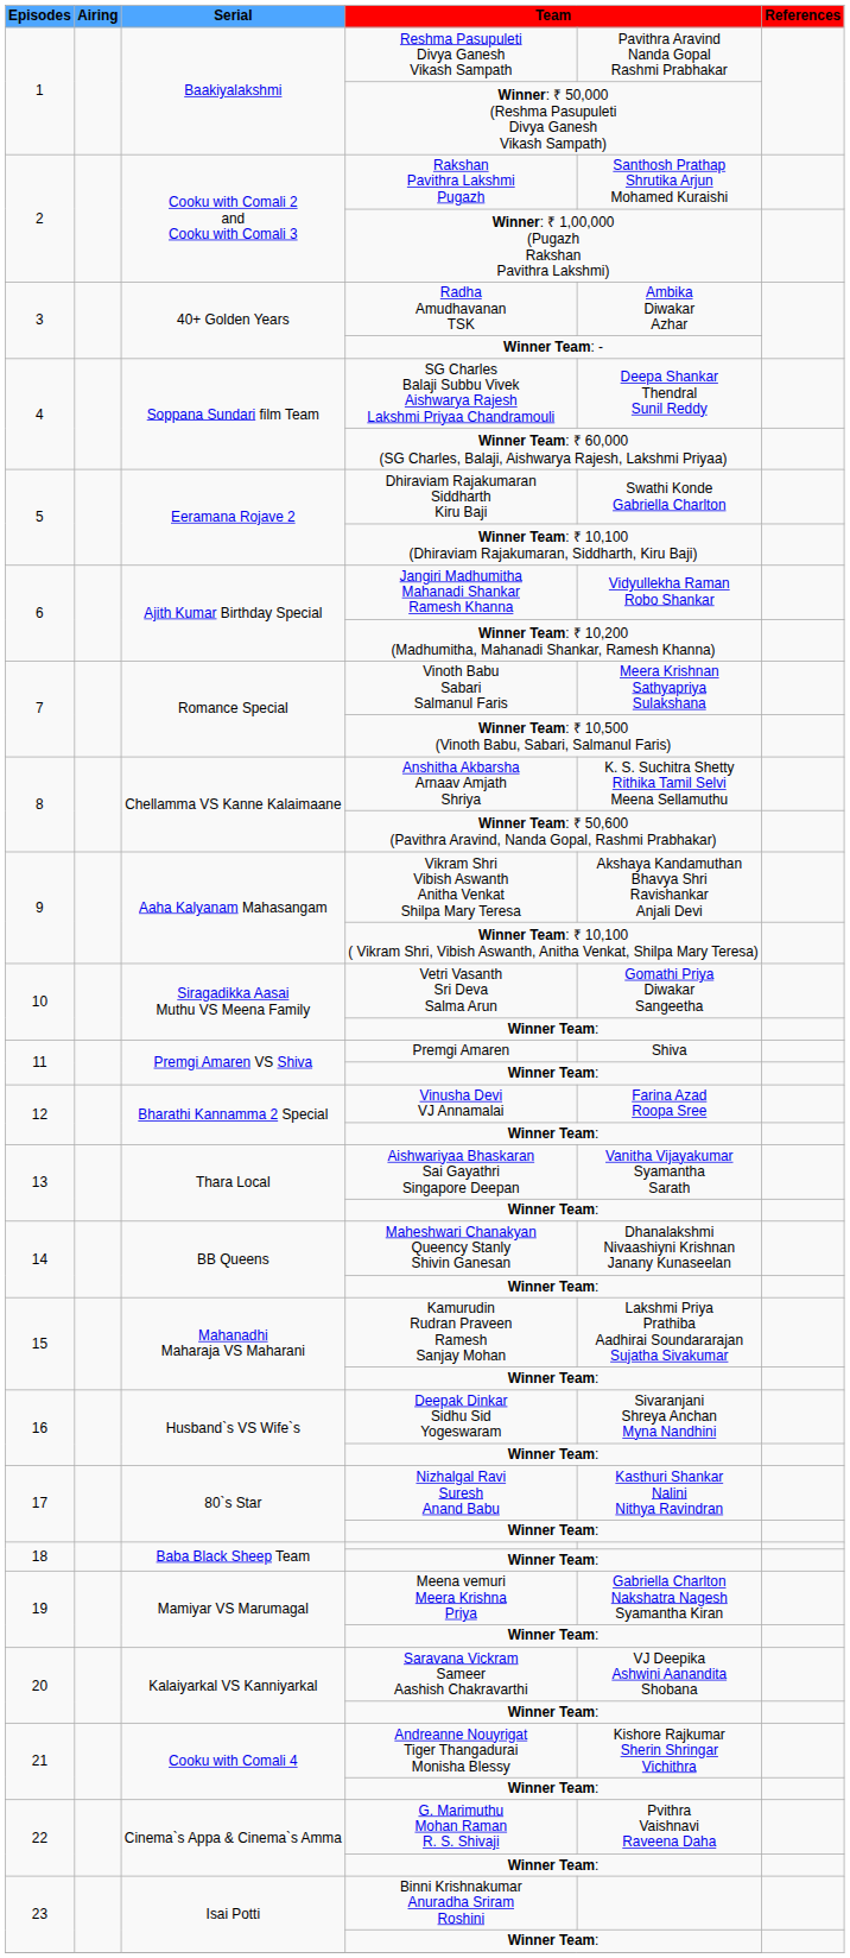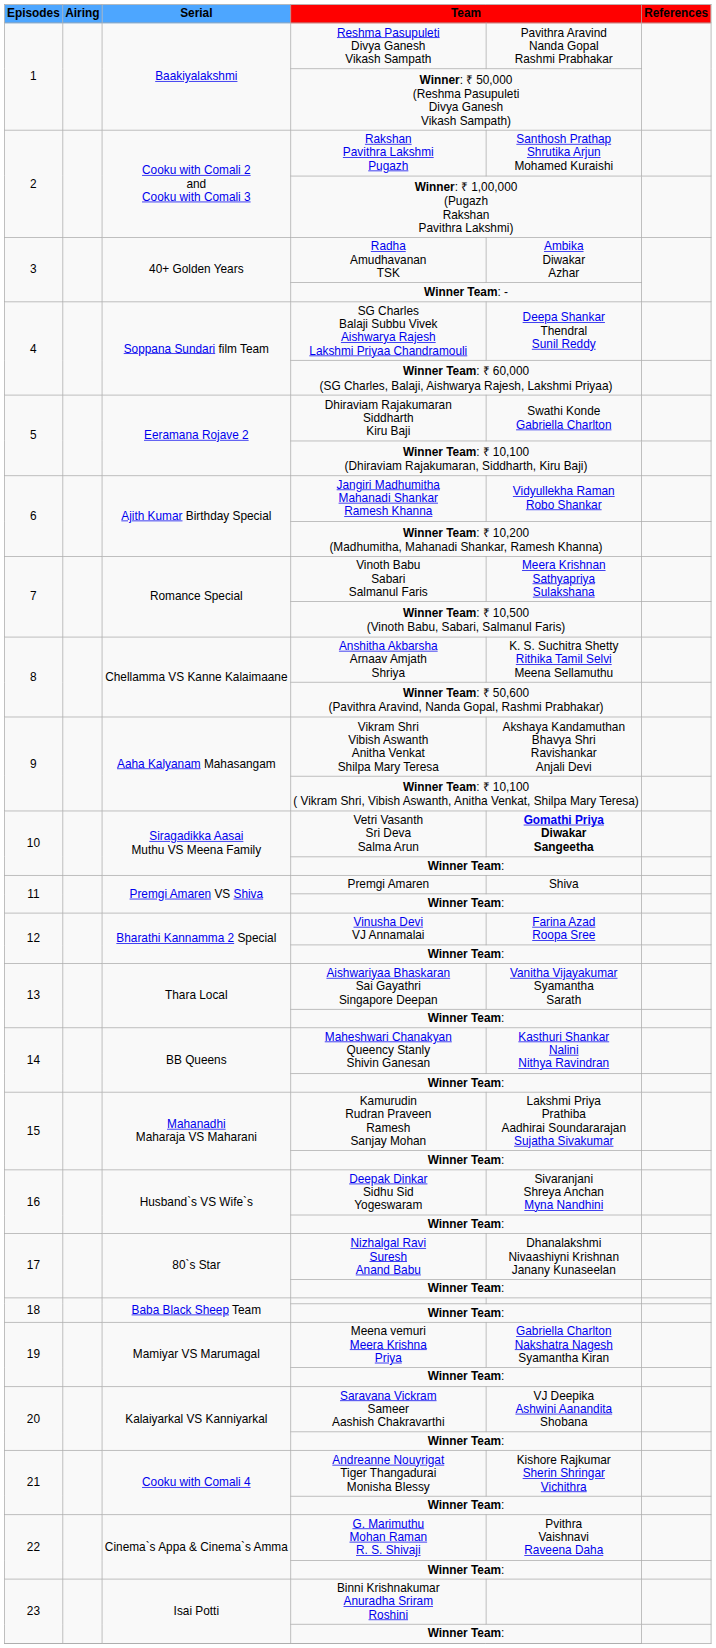Vetri Vasanth Sri Deva Salma Arun | column 5: normal -> bold
Maheshwari Chanakyan Queency Stanly Shivin Ganesan | column 5: Dhanalakshmi Nivaashiyni Krishnan Janany Kunaseelan -> Kasthuri Shankar Nalini Nithya Ravindran
Nizhalgal Ravi Suresh Anand Babu | column 5: Kasthuri Shankar Nalini Nithya Ravindran -> Dhanalakshmi Nivaashiyni Krishnan Janany Kunaseelan
